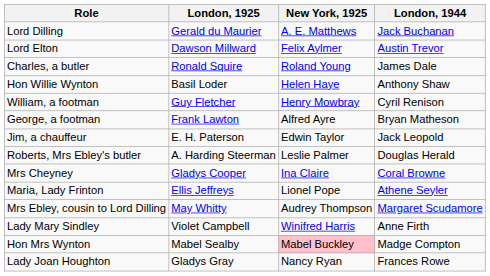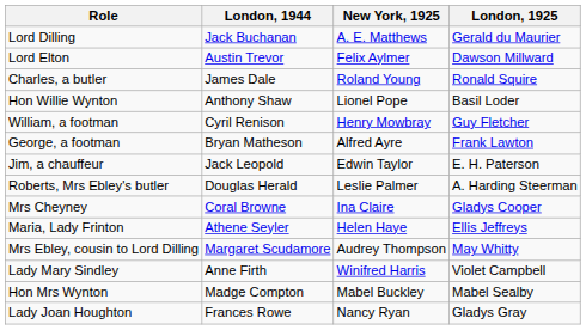columns swapped: London, 1925 <-> London, 1944
Hon Willie Wynton | New York, 1925: Helen Haye -> Lionel Pope
Maria, Lady Frinton | New York, 1925: Lionel Pope -> Helen Haye
Hon Mrs Wynton | New York, 1925: pink background -> no background
